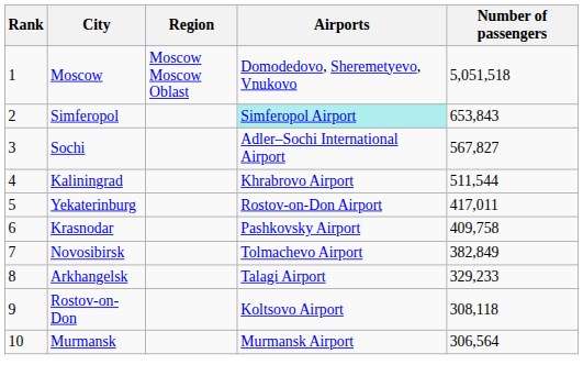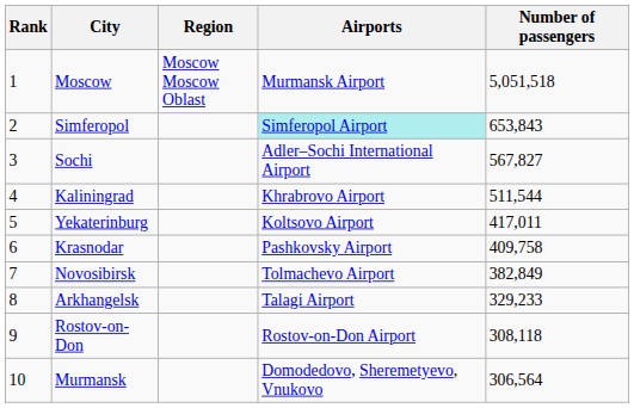Moscow | Airports: Domodedovo, Sheremetyevo, Vnukovo -> Murmansk Airport
Yekaterinburg | Airports: Rostov-on-Don Airport -> Koltsovo Airport
Rostov-on-Don | Airports: Koltsovo Airport -> Rostov-on-Don Airport
Murmansk | Airports: Murmansk Airport -> Domodedovo, Sheremetyevo, Vnukovo
